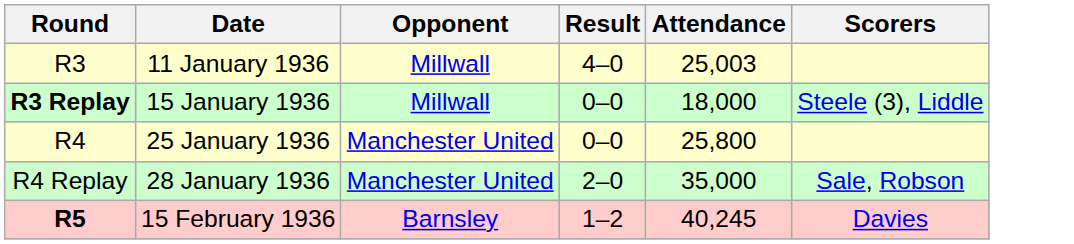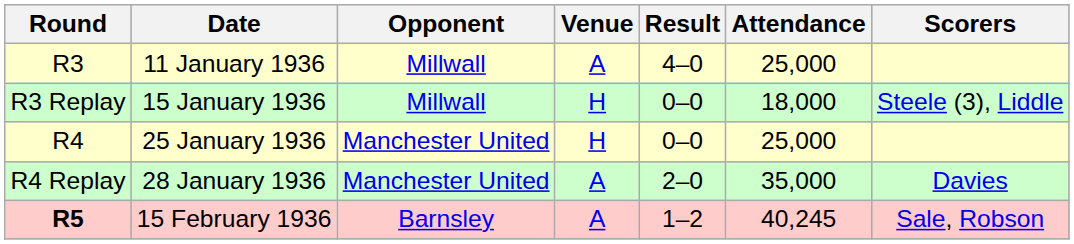+ column: Venue | A | H | H | A | A
11 January 1936 | Attendance: 25,003 -> 25,000
15 January 1936 | Round: bold -> normal
25 January 1936 | Attendance: 25,800 -> 25,000
28 January 1936 | Scorers: Sale, Robson -> Davies
15 February 1936 | Scorers: Davies -> Sale, Robson
